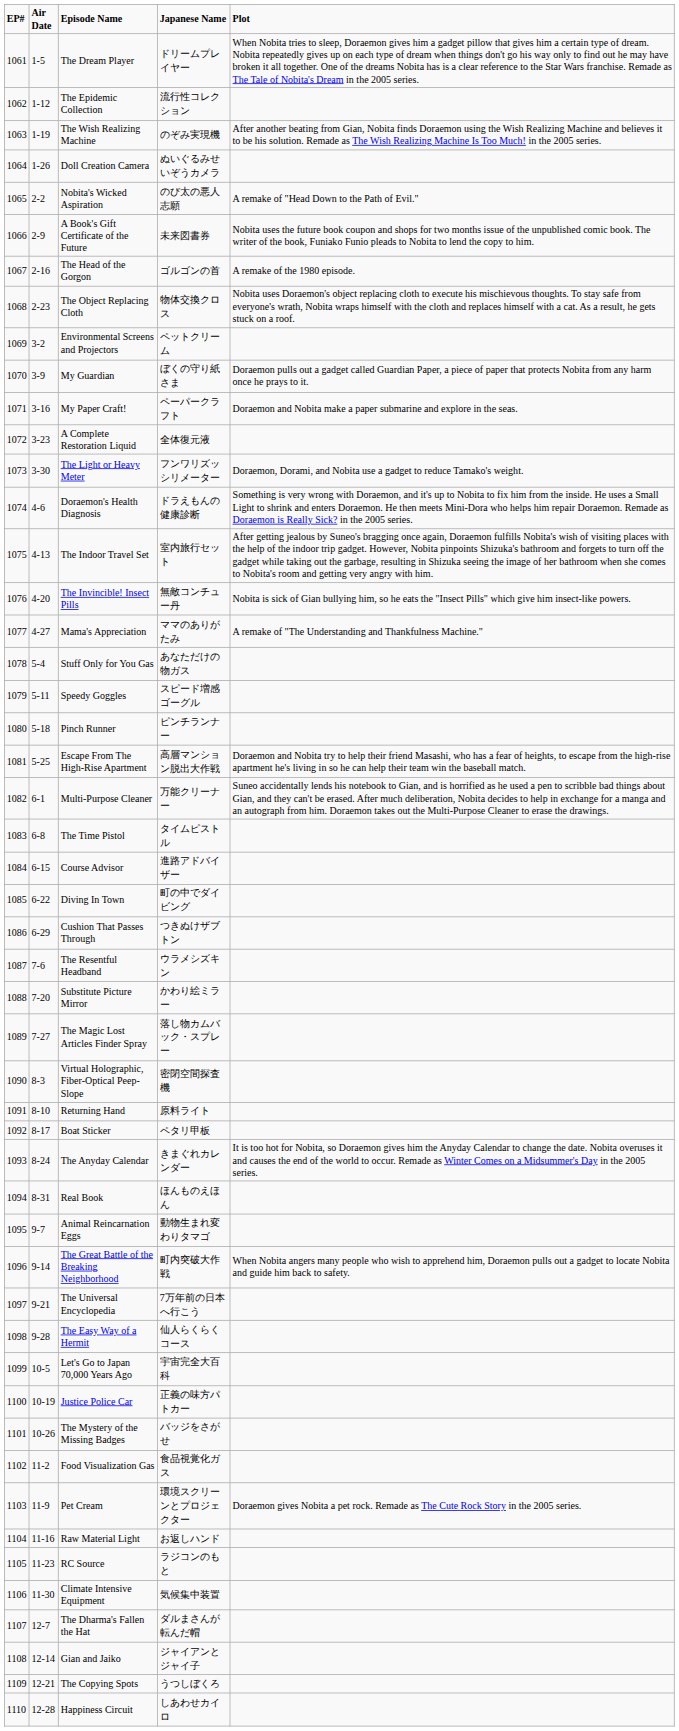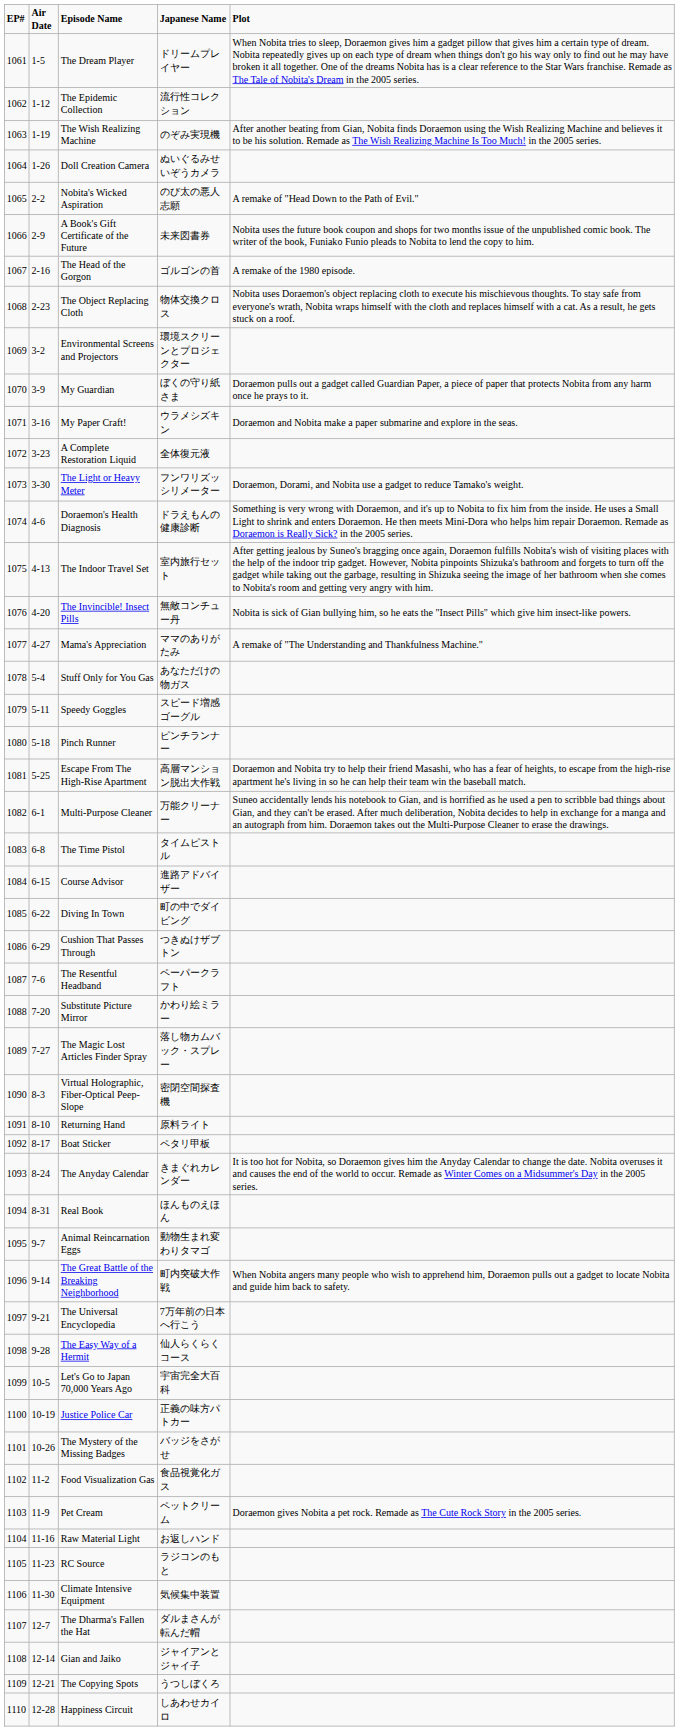Environmental Screens and Projectors | Japanese Name: ペットクリーム -> 環境スクリーンとプロジェクター
My Paper Craft! | Japanese Name: ペーパークラフト -> ウラメシズキン
The Resentful Headband | Japanese Name: ウラメシズキン -> ペーパークラフト
Pet Cream | Japanese Name: 環境スクリーンとプロジェクター -> ペットクリーム
